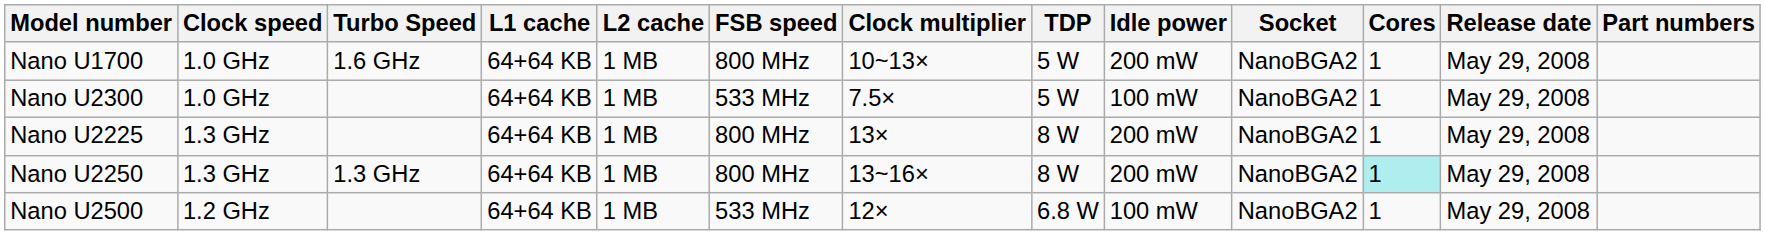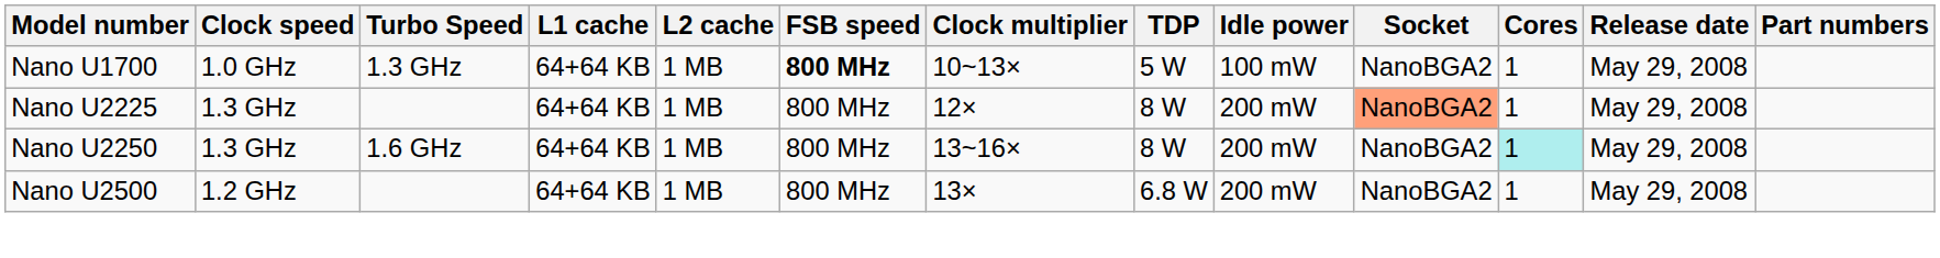Nano U1700 | Turbo Speed: 1.6 GHz -> 1.3 GHz
Nano U1700 | FSB speed: normal -> bold
Nano U1700 | Idle power: 200 mW -> 100 mW
- row: Nano U2300 | 1.0 GHz | 64+64 KB | 1 MB | 533 MHz | 7.5× | 5 W | 100 mW | NanoBGA2 | 1 | May 29, 2008
Nano U2225 | Clock multiplier: 13× -> 12×
Nano U2225 | Socket: no background -> lightsalmon background
Nano U2250 | Turbo Speed: 1.3 GHz -> 1.6 GHz
Nano U2500 | FSB speed: 533 MHz -> 800 MHz
Nano U2500 | Clock multiplier: 12× -> 13×
Nano U2500 | Idle power: 100 mW -> 200 mW
